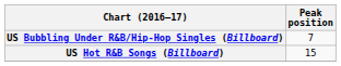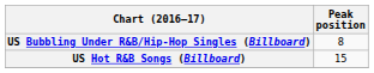US Bubbling Under R&B/Hip-Hop Singles (Billboard) | Peak position: 7 -> 8
